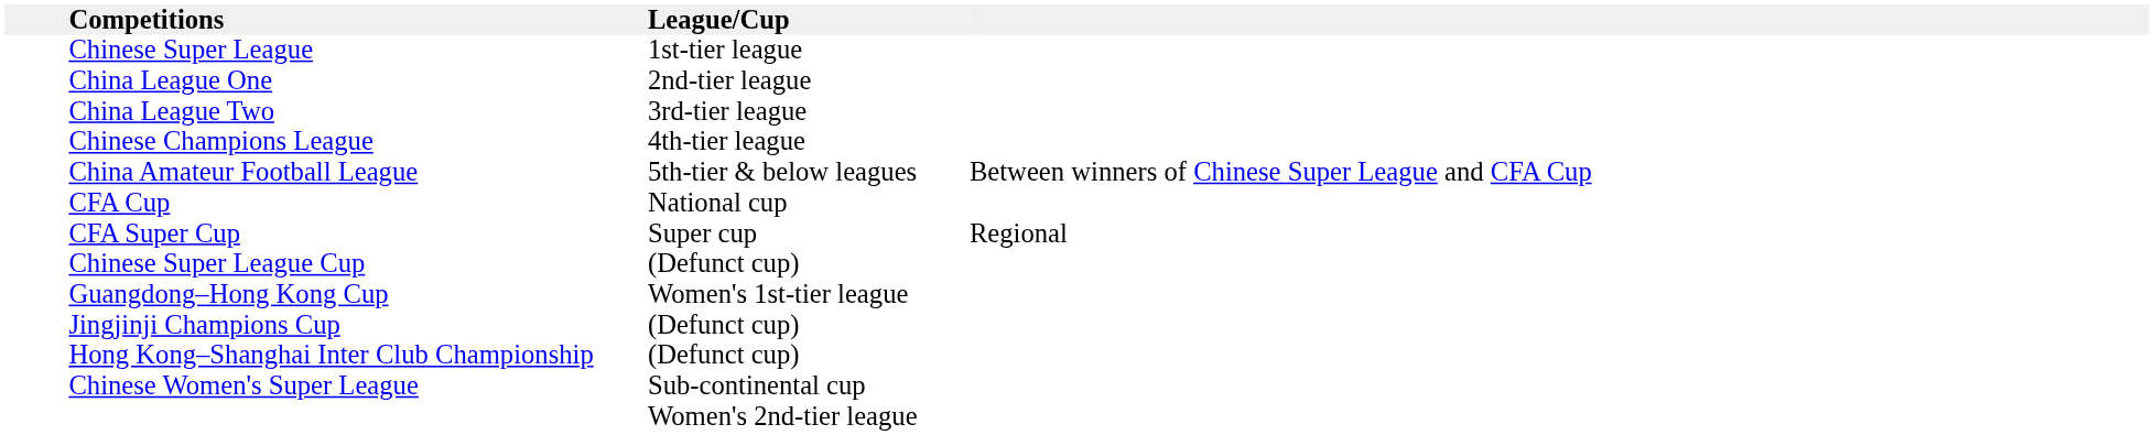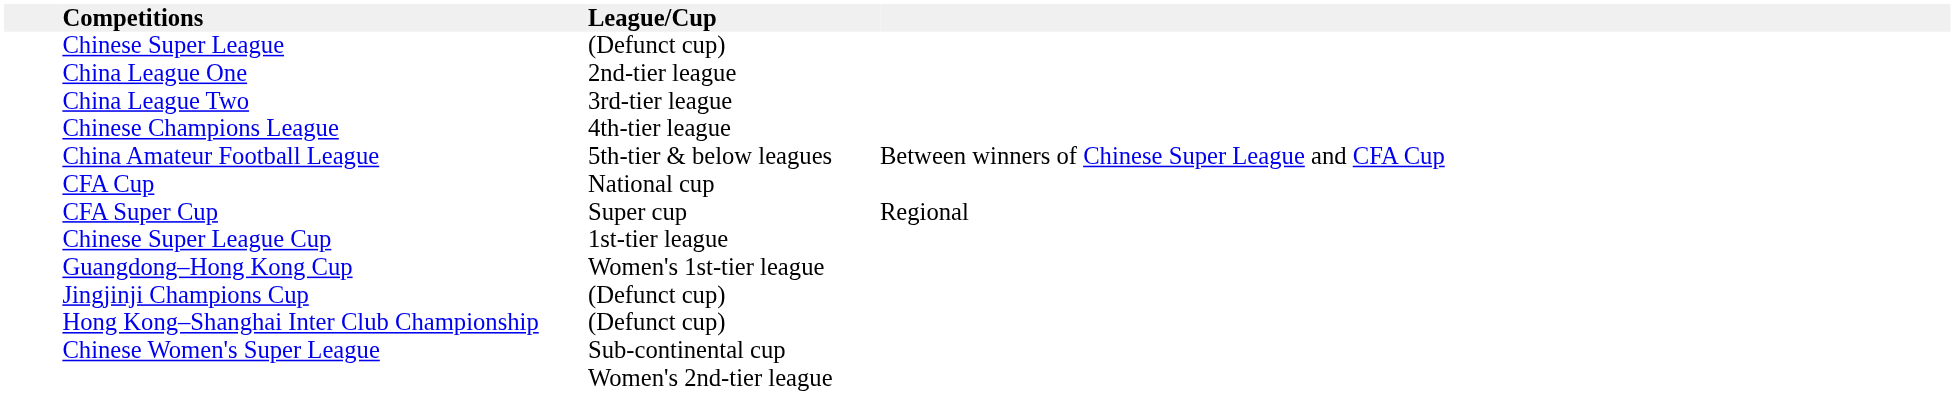Chinese Super League | League/Cup: 1st-tier league -> (Defunct cup)
Chinese Super League Cup | League/Cup: (Defunct cup) -> 1st-tier league
